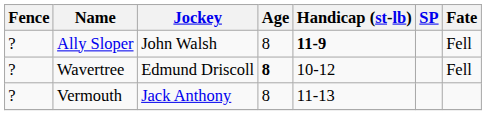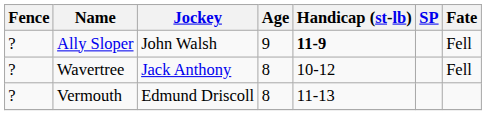Ally Sloper | Age: 8 -> 9
Wavertree | Jockey: Edmund Driscoll -> Jack Anthony
Wavertree | Age: bold -> normal
Vermouth | Jockey: Jack Anthony -> Edmund Driscoll
